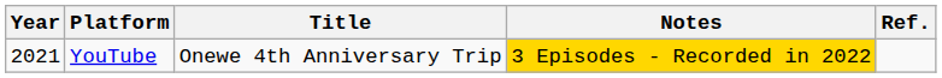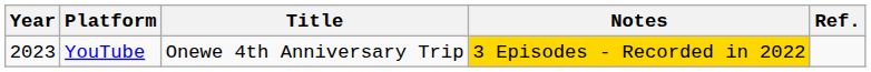YouTube | Year: 2021 -> 2023
